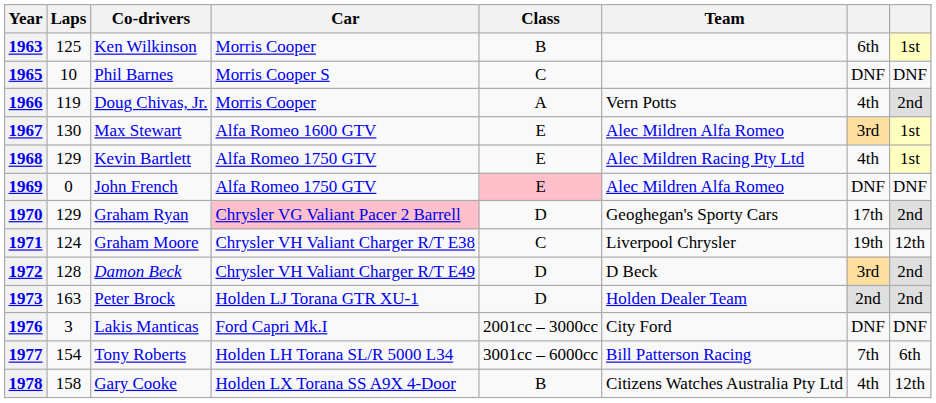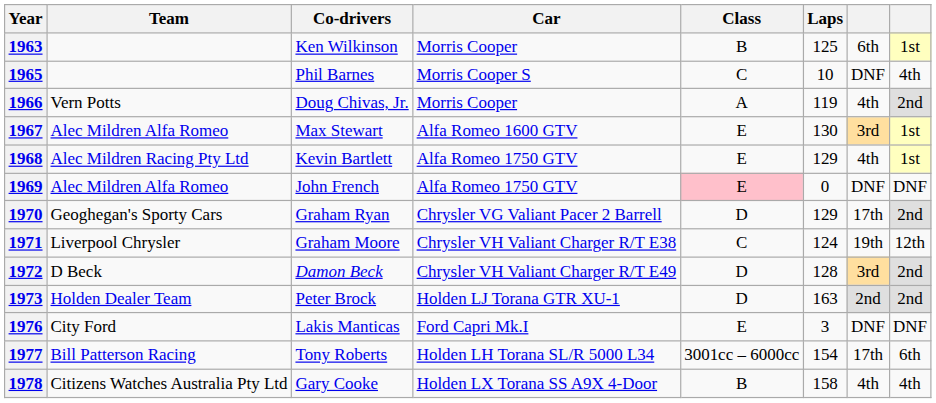columns swapped: Team <-> Laps
1965 | column 8: DNF -> 4th
1970 | Car: pink background -> no background
1976 | Class: 2001cc – 3000cc -> E
1977 | column 7: 7th -> 17th
1978 | column 8: 12th -> 4th
